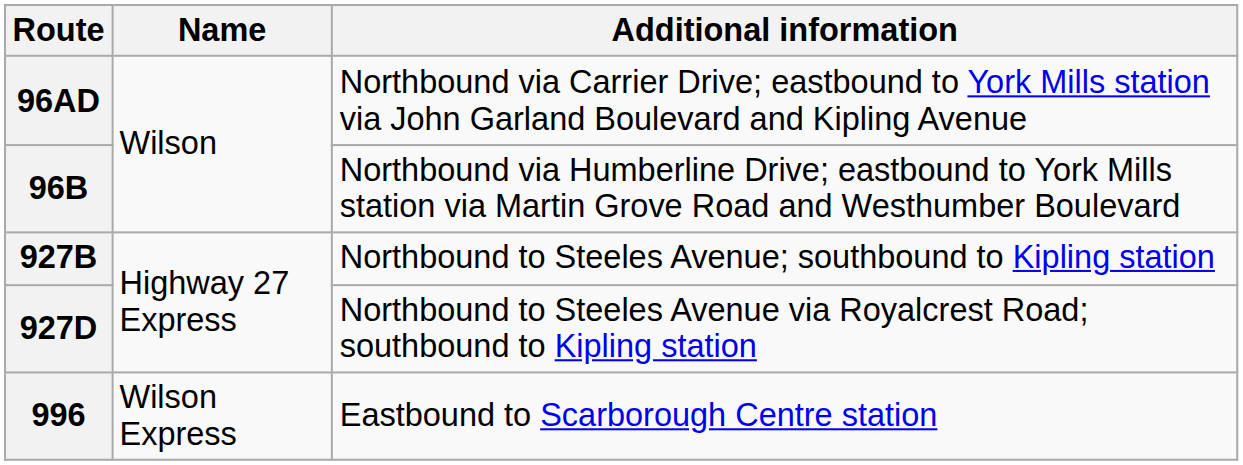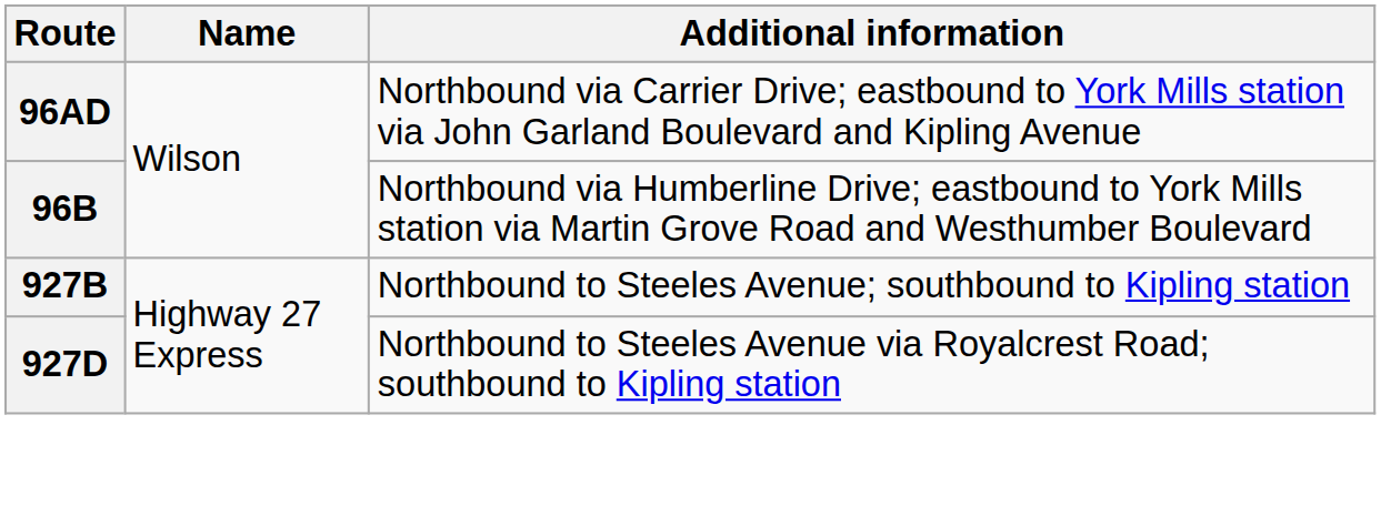- row: 996 | Wilson Express | Eastbound to Scarborough Centre station
